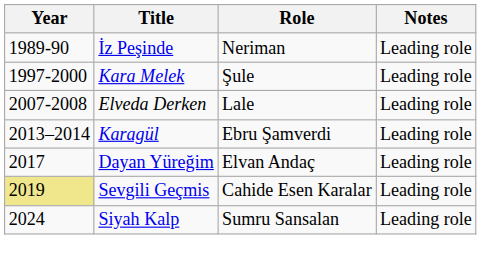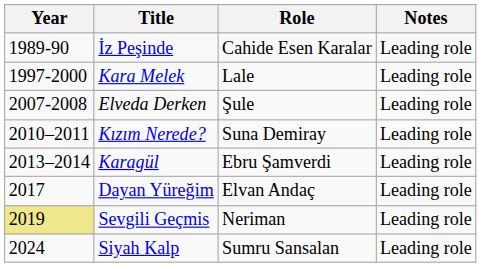İz Peşinde | Role: Neriman -> Cahide Esen Karalar
Kara Melek | Role: Şule -> Lale
Elveda Derken | Role: Lale -> Şule
+ row: 2010–2011 | Kızım Nerede? | Suna Demiray | Leading role
Sevgili Geçmis | Role: Cahide Esen Karalar -> Neriman
